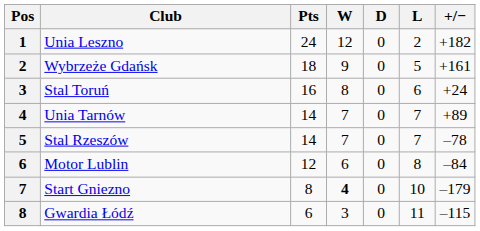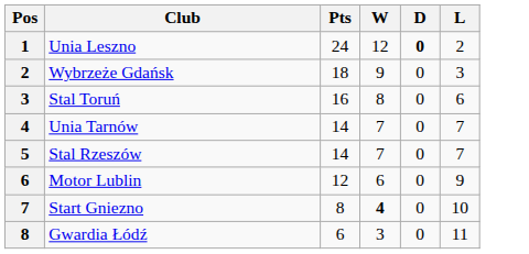- column: +/− | +182 | +161 | +24 | +89 | –78 | –84 | –179 | –115
Unia Leszno | D: normal -> bold
Wybrzeże Gdańsk | L: 5 -> 3
Motor Lublin | L: 8 -> 9
